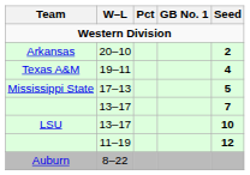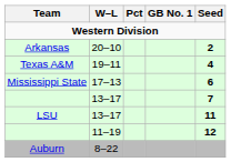Mississippi State | Seed: 5 -> 6
LSU | Seed: 10 -> 11
